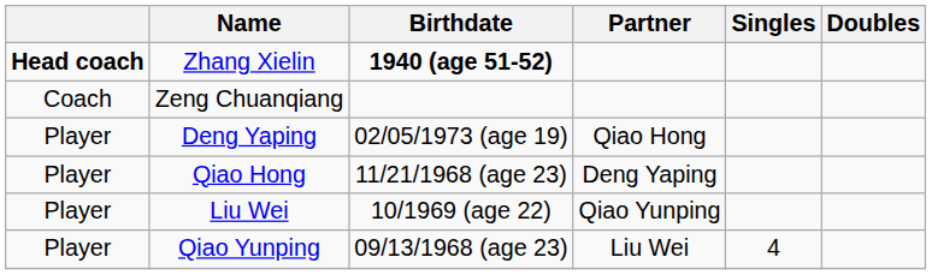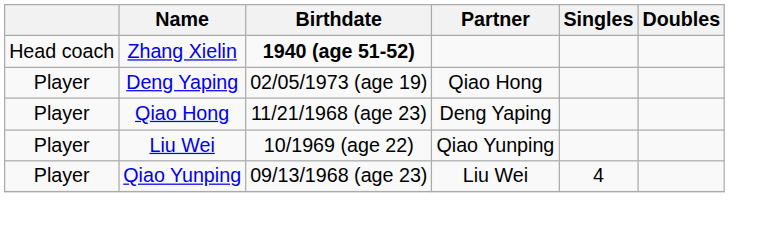Zhang Xielin | column 1: bold -> normal
- row: Coach | Zeng Chuanqiang
